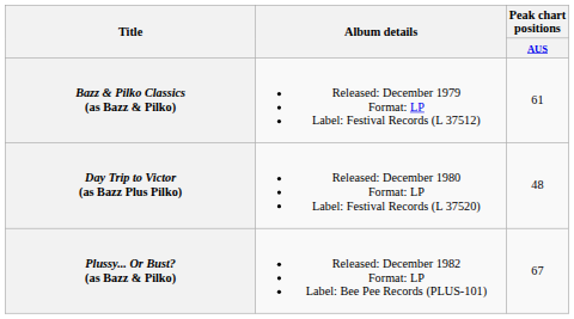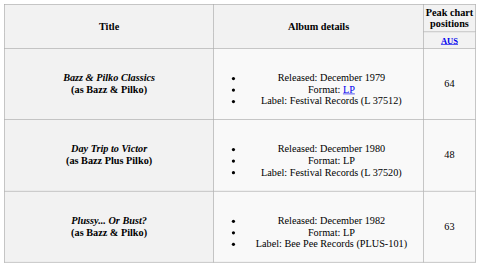Bazz & Pilko Classics (as Bazz & Pilko) | Peak chart positions / AUS: 61 -> 64
Plussy... Or Bust? (as Bazz & Pilko) | Peak chart positions / AUS: 67 -> 63
